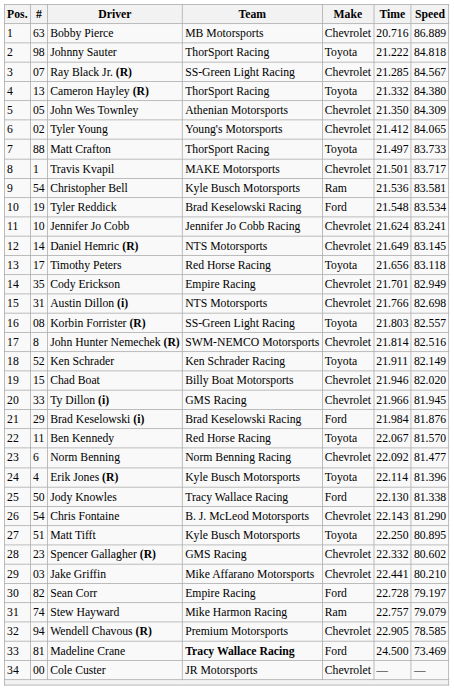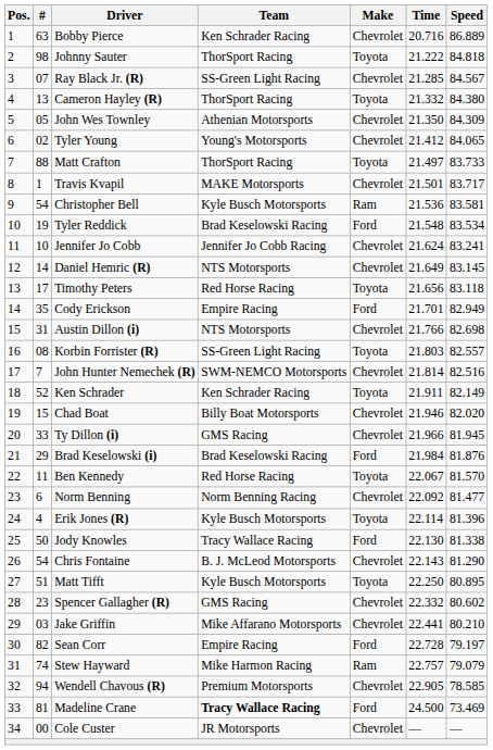Bobby Pierce | Team: MB Motorsports -> Ken Schrader Racing
Cody Erickson | Make: Chevrolet -> Ford
John Hunter Nemechek (R) | #: 8 -> 7
